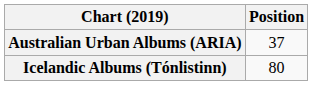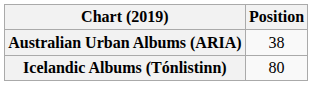Australian Urban Albums (ARIA) | Position: 37 -> 38
